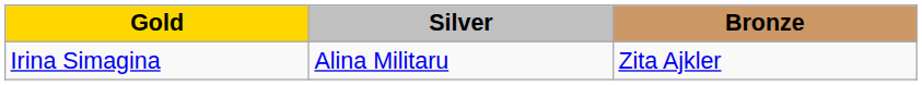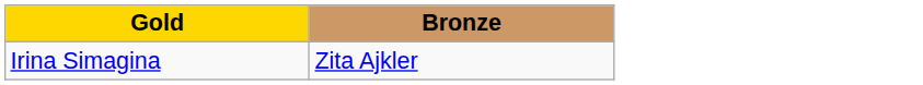- column: Silver | Alina Militaru
